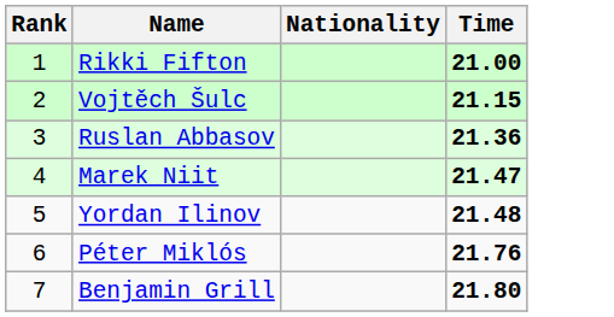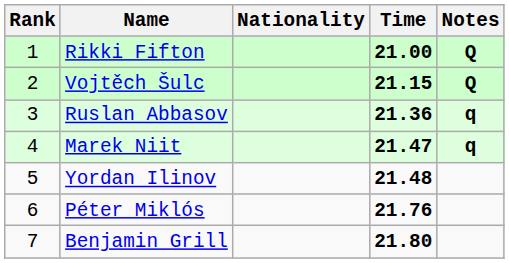+ column: Notes | Q | Q | q | q
